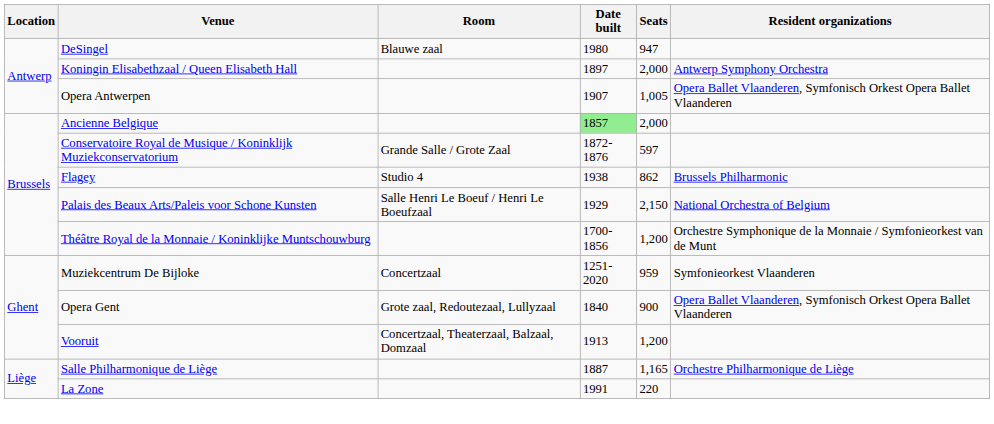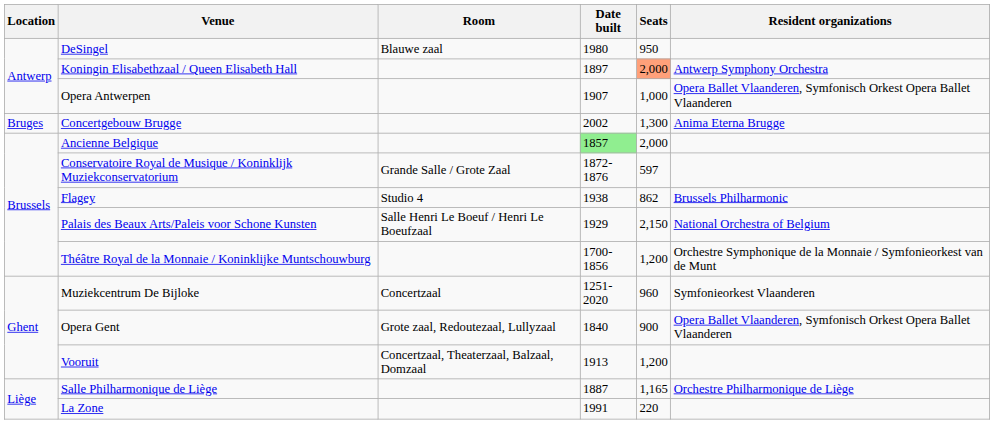DeSingel | Seats: 947 -> 950
Koningin Elisabethzaal / Queen Elisabeth Hall | Seats: no background -> lightsalmon background
Opera Antwerpen | Seats: 1,005 -> 1,000
+ row: Bruges | Concertgebouw Brugge | 2002 | 1,300 | Anima Eterna Brugge
Muziekcentrum De Bijloke | Seats: 959 -> 960
